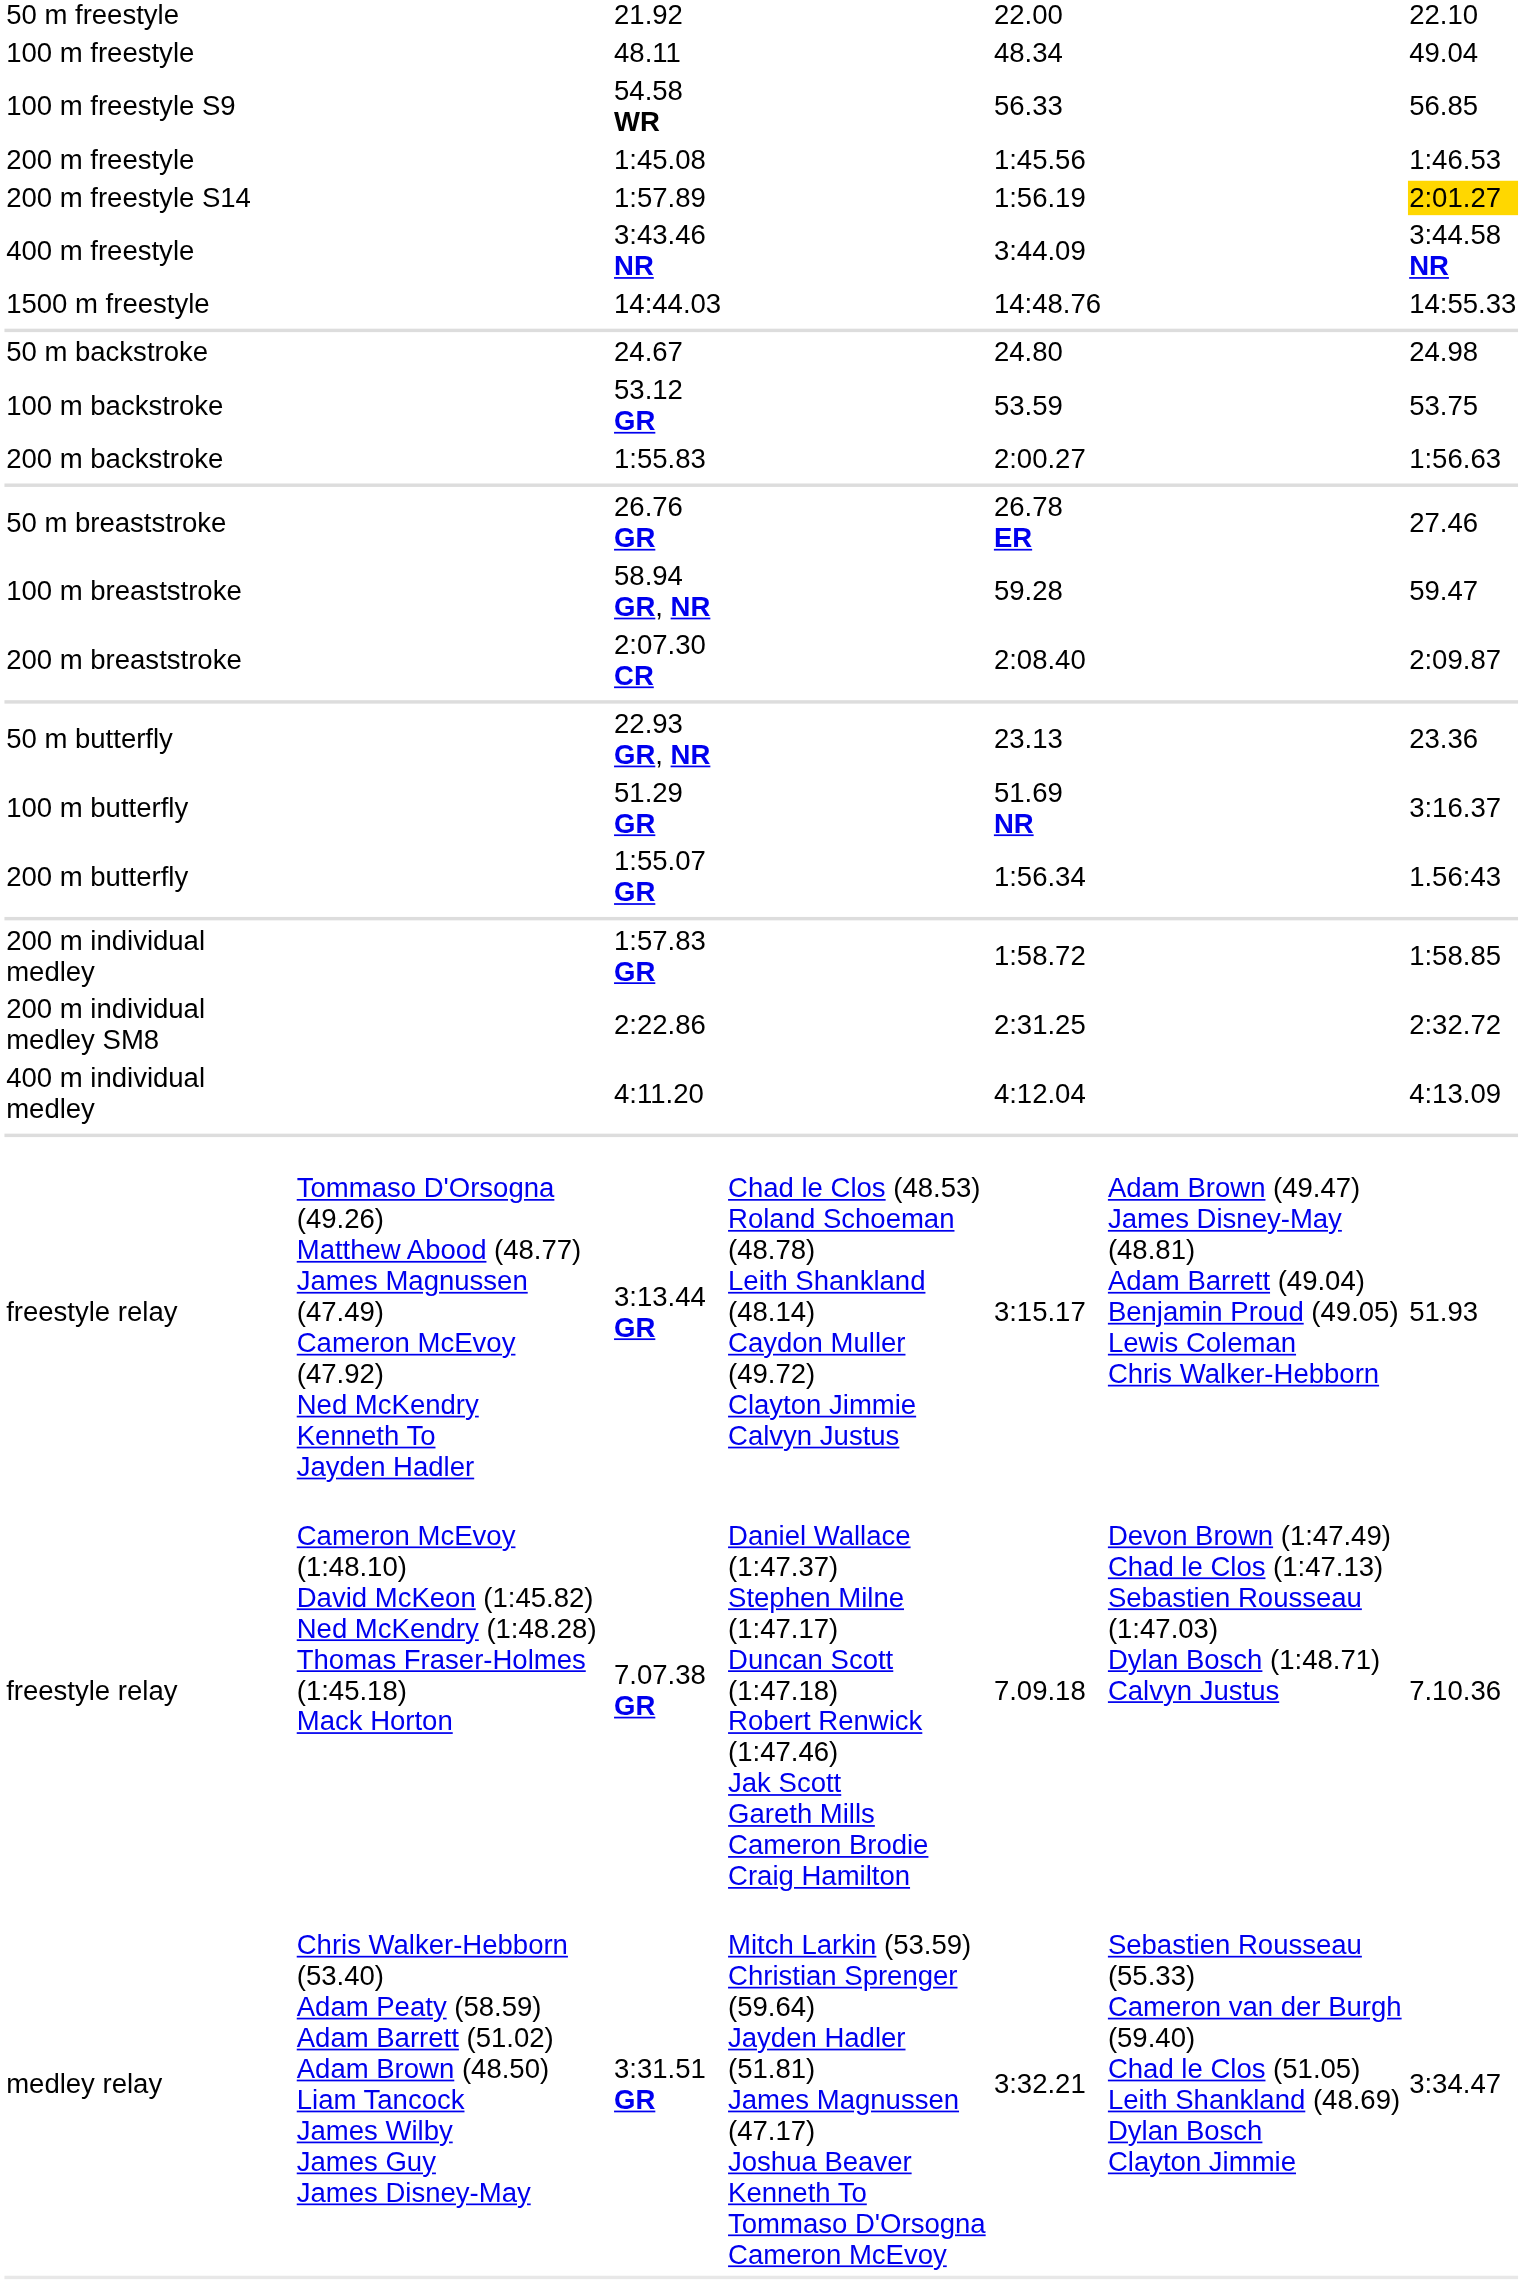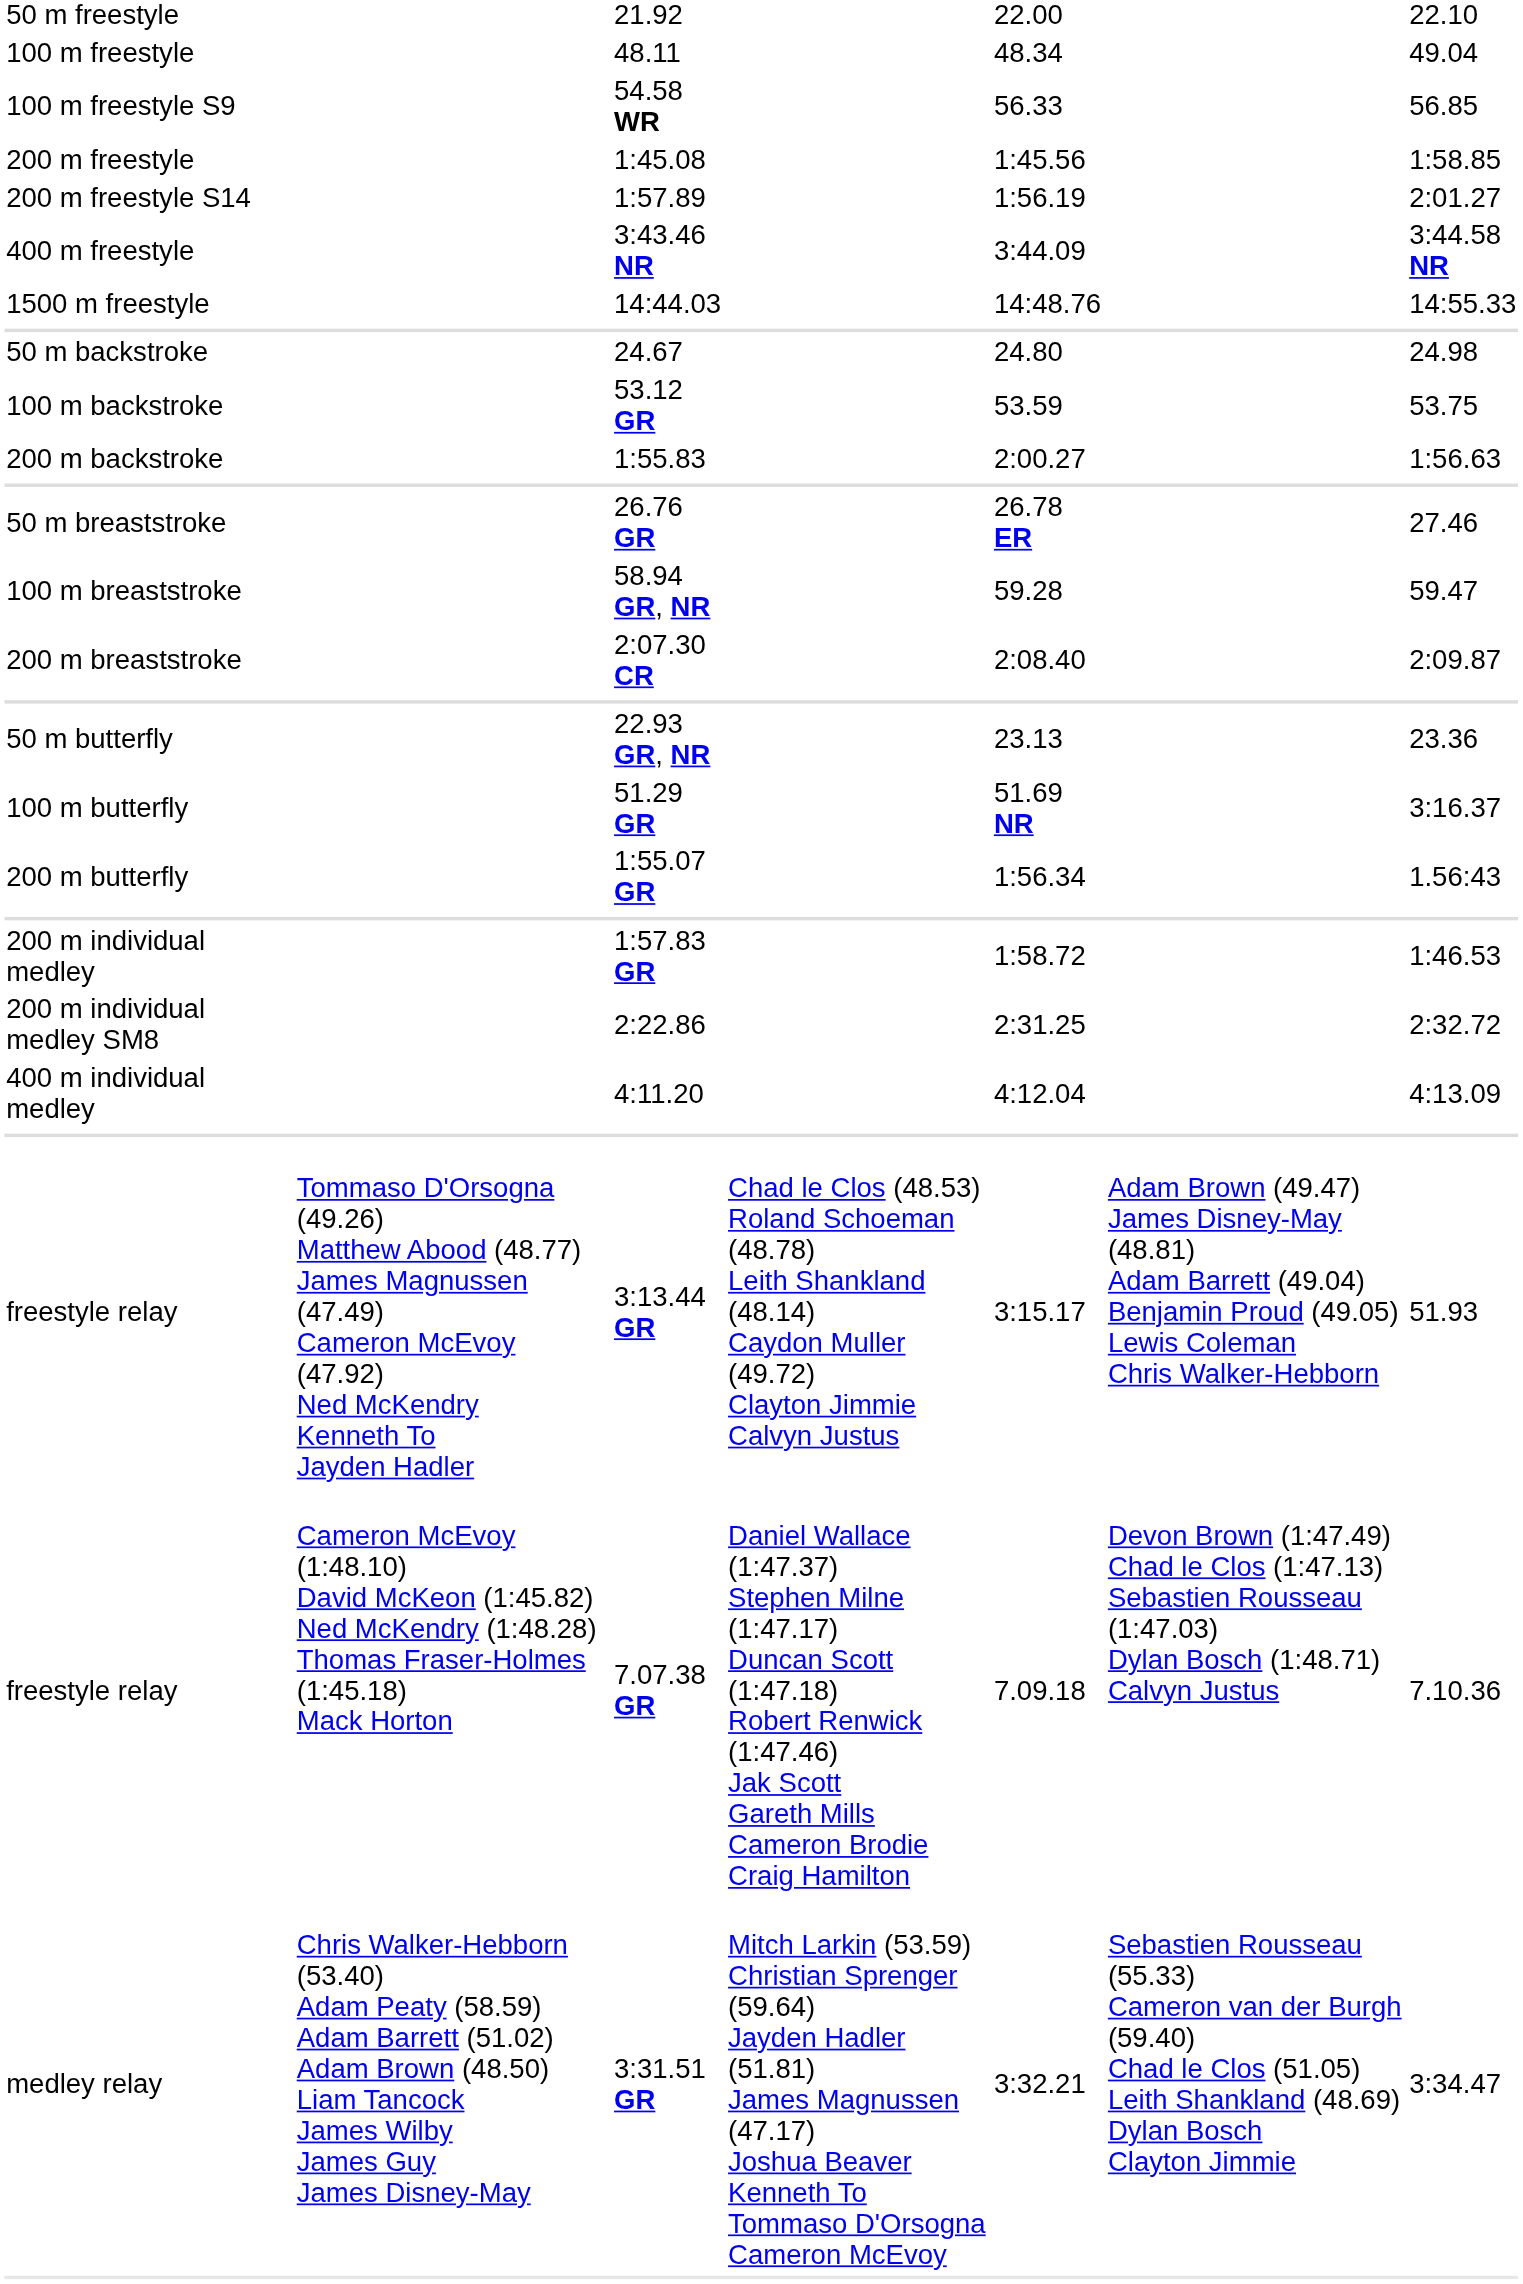1:45.08 | column 7: 1:46.53 -> 1:58.85
1:57.89 | column 7: gold background -> no background
1:57.83 GR | column 7: 1:58.85 -> 1:46.53
